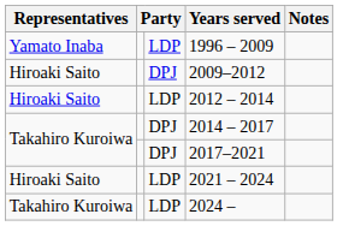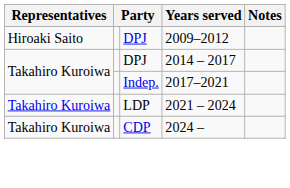- row: Yamato Inaba | LDP | 1996 – 2009
- row: Hiroaki Saito | LDP | 2012 – 2014
2017–2021 | column 3: DPJ -> Indep.
2021 – 2024 | Representatives: Hiroaki Saito -> Takahiro Kuroiwa
2024 – | column 3: LDP -> CDP
